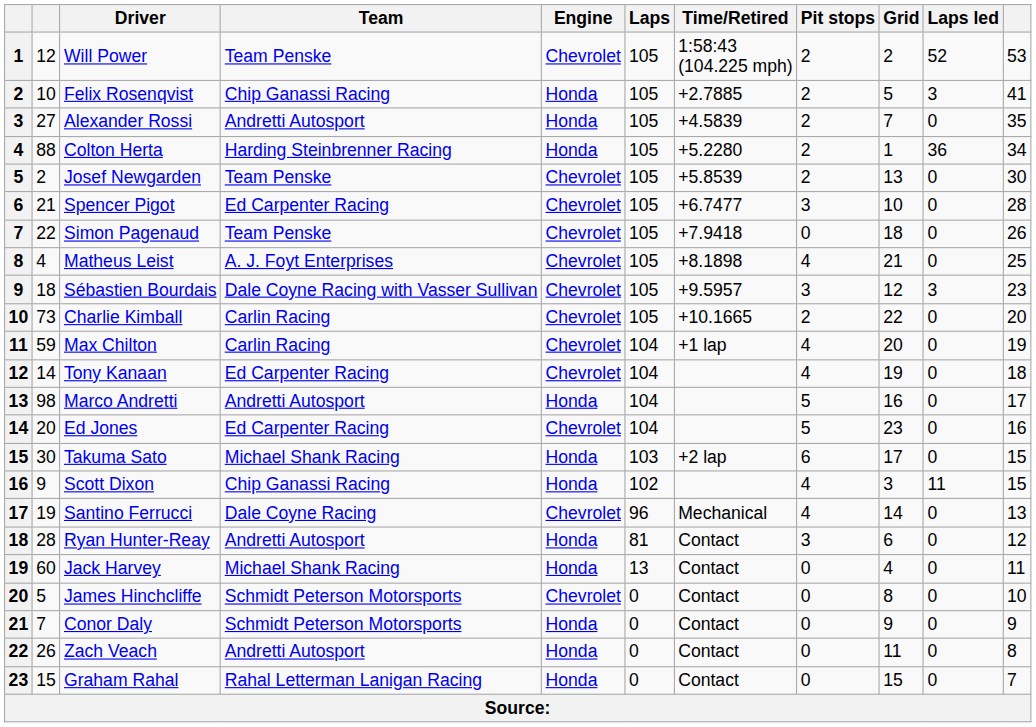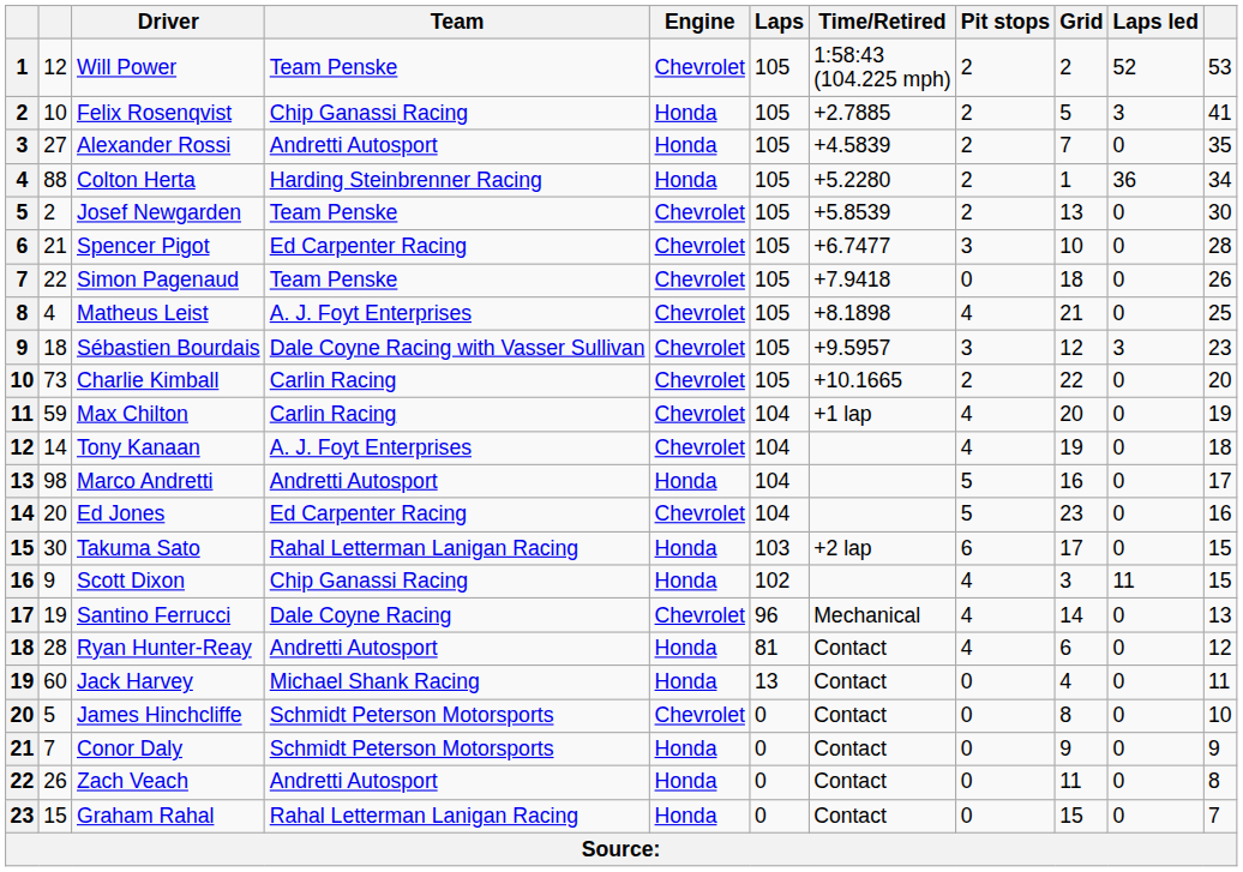Tony Kanaan | Team: Ed Carpenter Racing -> A. J. Foyt Enterprises
Takuma Sato | Team: Michael Shank Racing -> Rahal Letterman Lanigan Racing
Ryan Hunter-Reay | Pit stops: 3 -> 4
